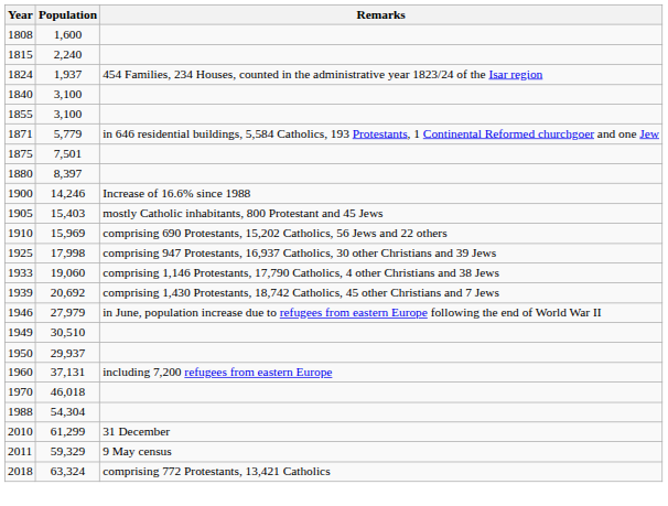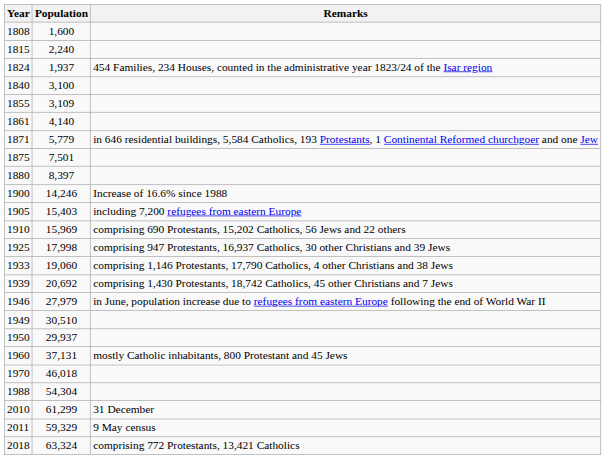1855 | Population: 3,100 -> 3,109
+ row: 1861 | 4,140
1905 | Remarks: mostly Catholic inhabitants, 800 Protestant and 45 Jews -> including 7,200 refugees from eastern Europe
1960 | Remarks: including 7,200 refugees from eastern Europe -> mostly Catholic inhabitants, 800 Protestant and 45 Jews
